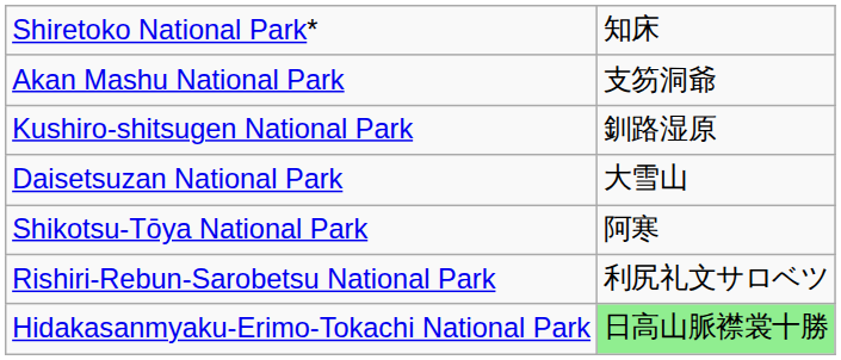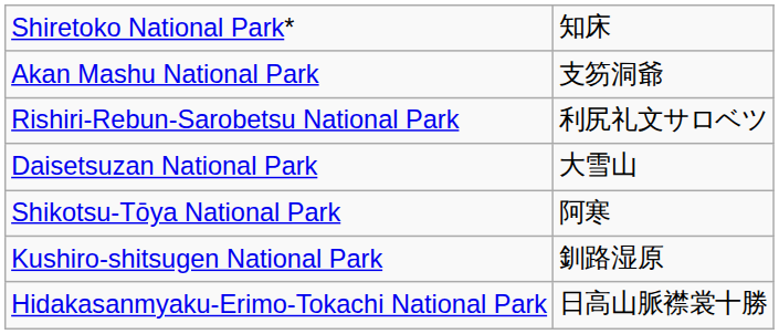rows swapped: Kushiro-shitsugen National Park <-> Rishiri-Rebun-Sarobetsu National Park
Hidakasanmyaku-Erimo-Tokachi National Park | column 2: lightgreen background -> no background
